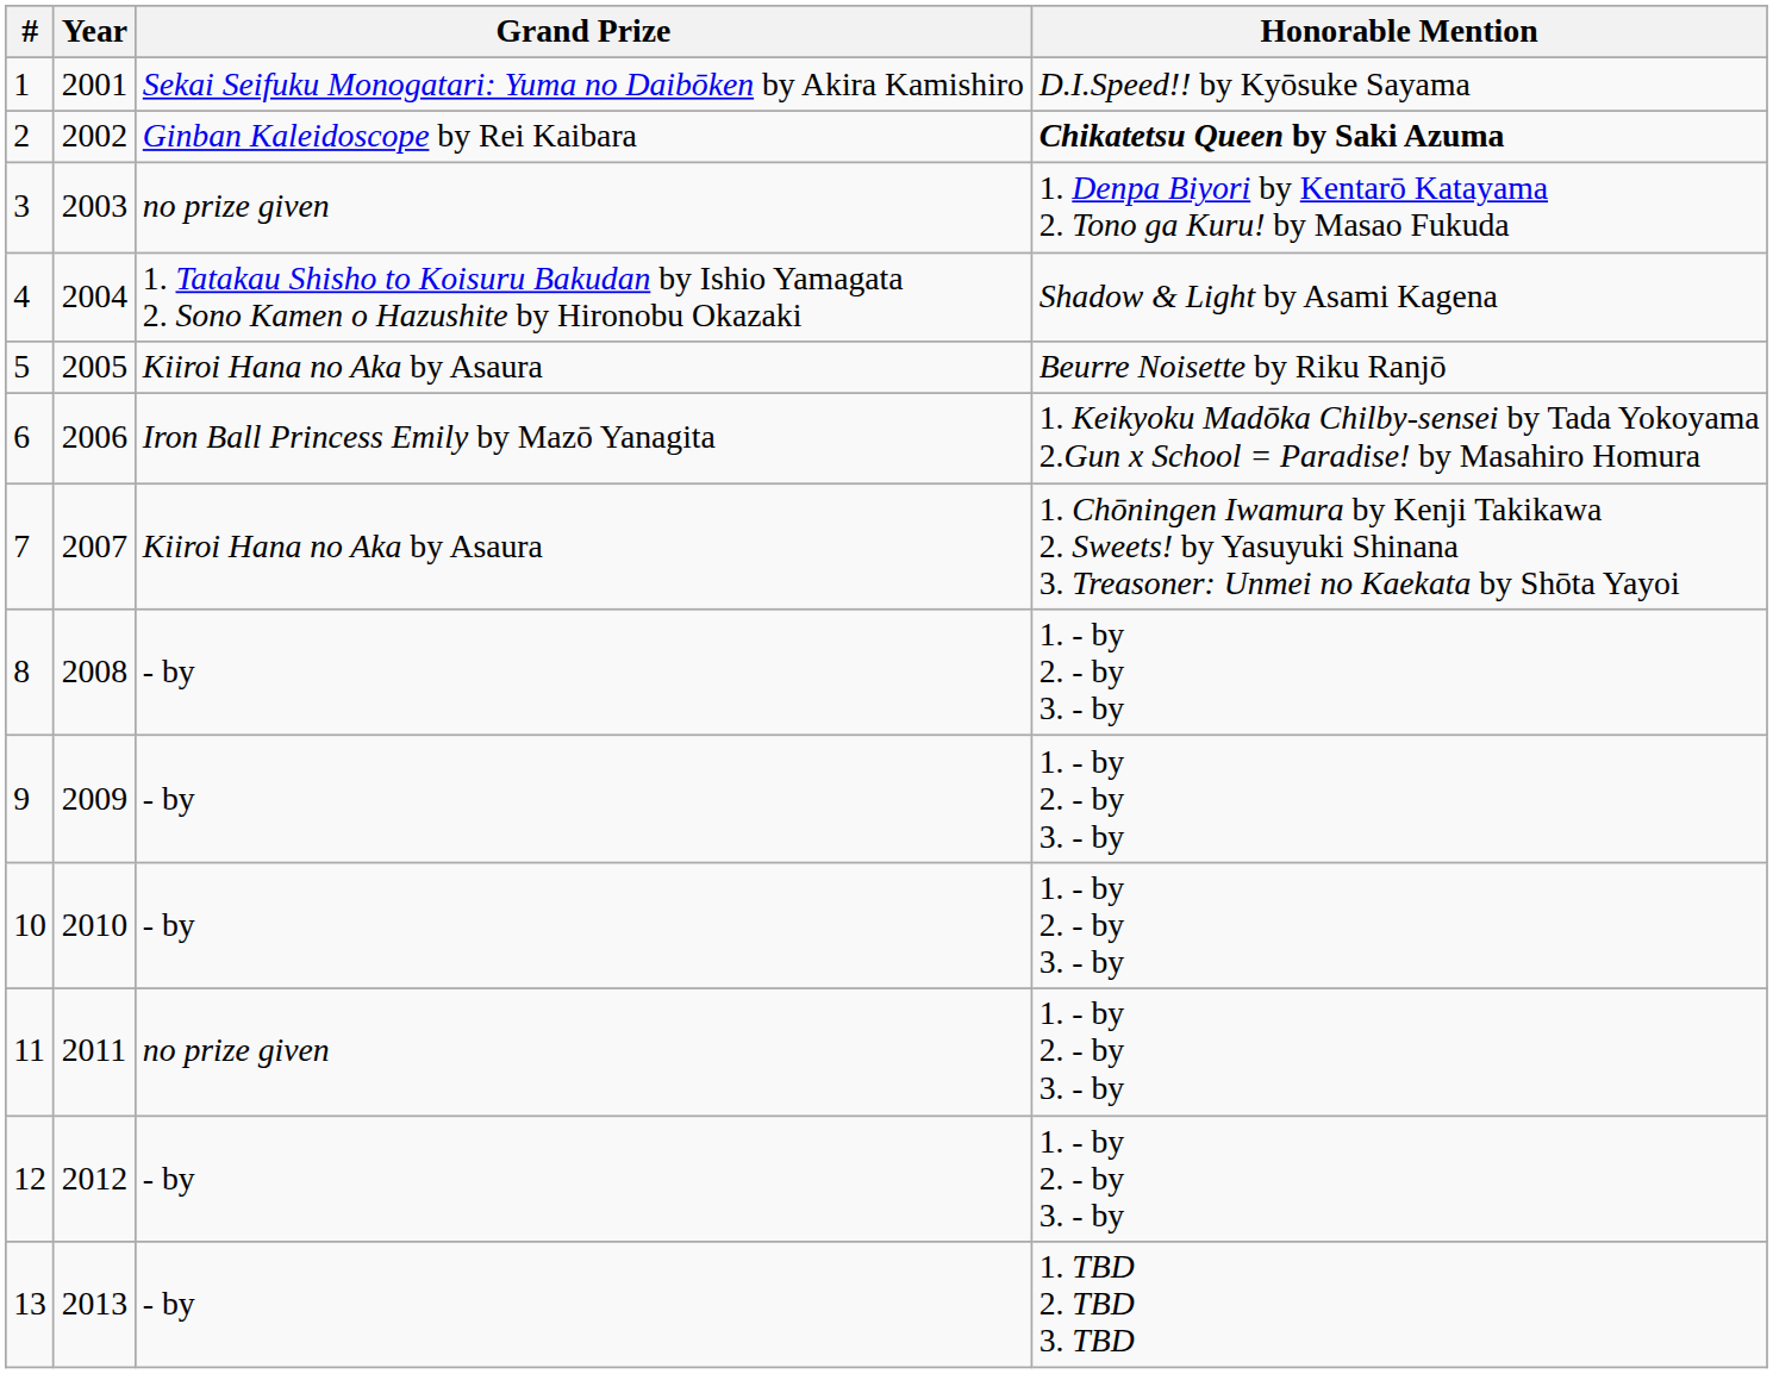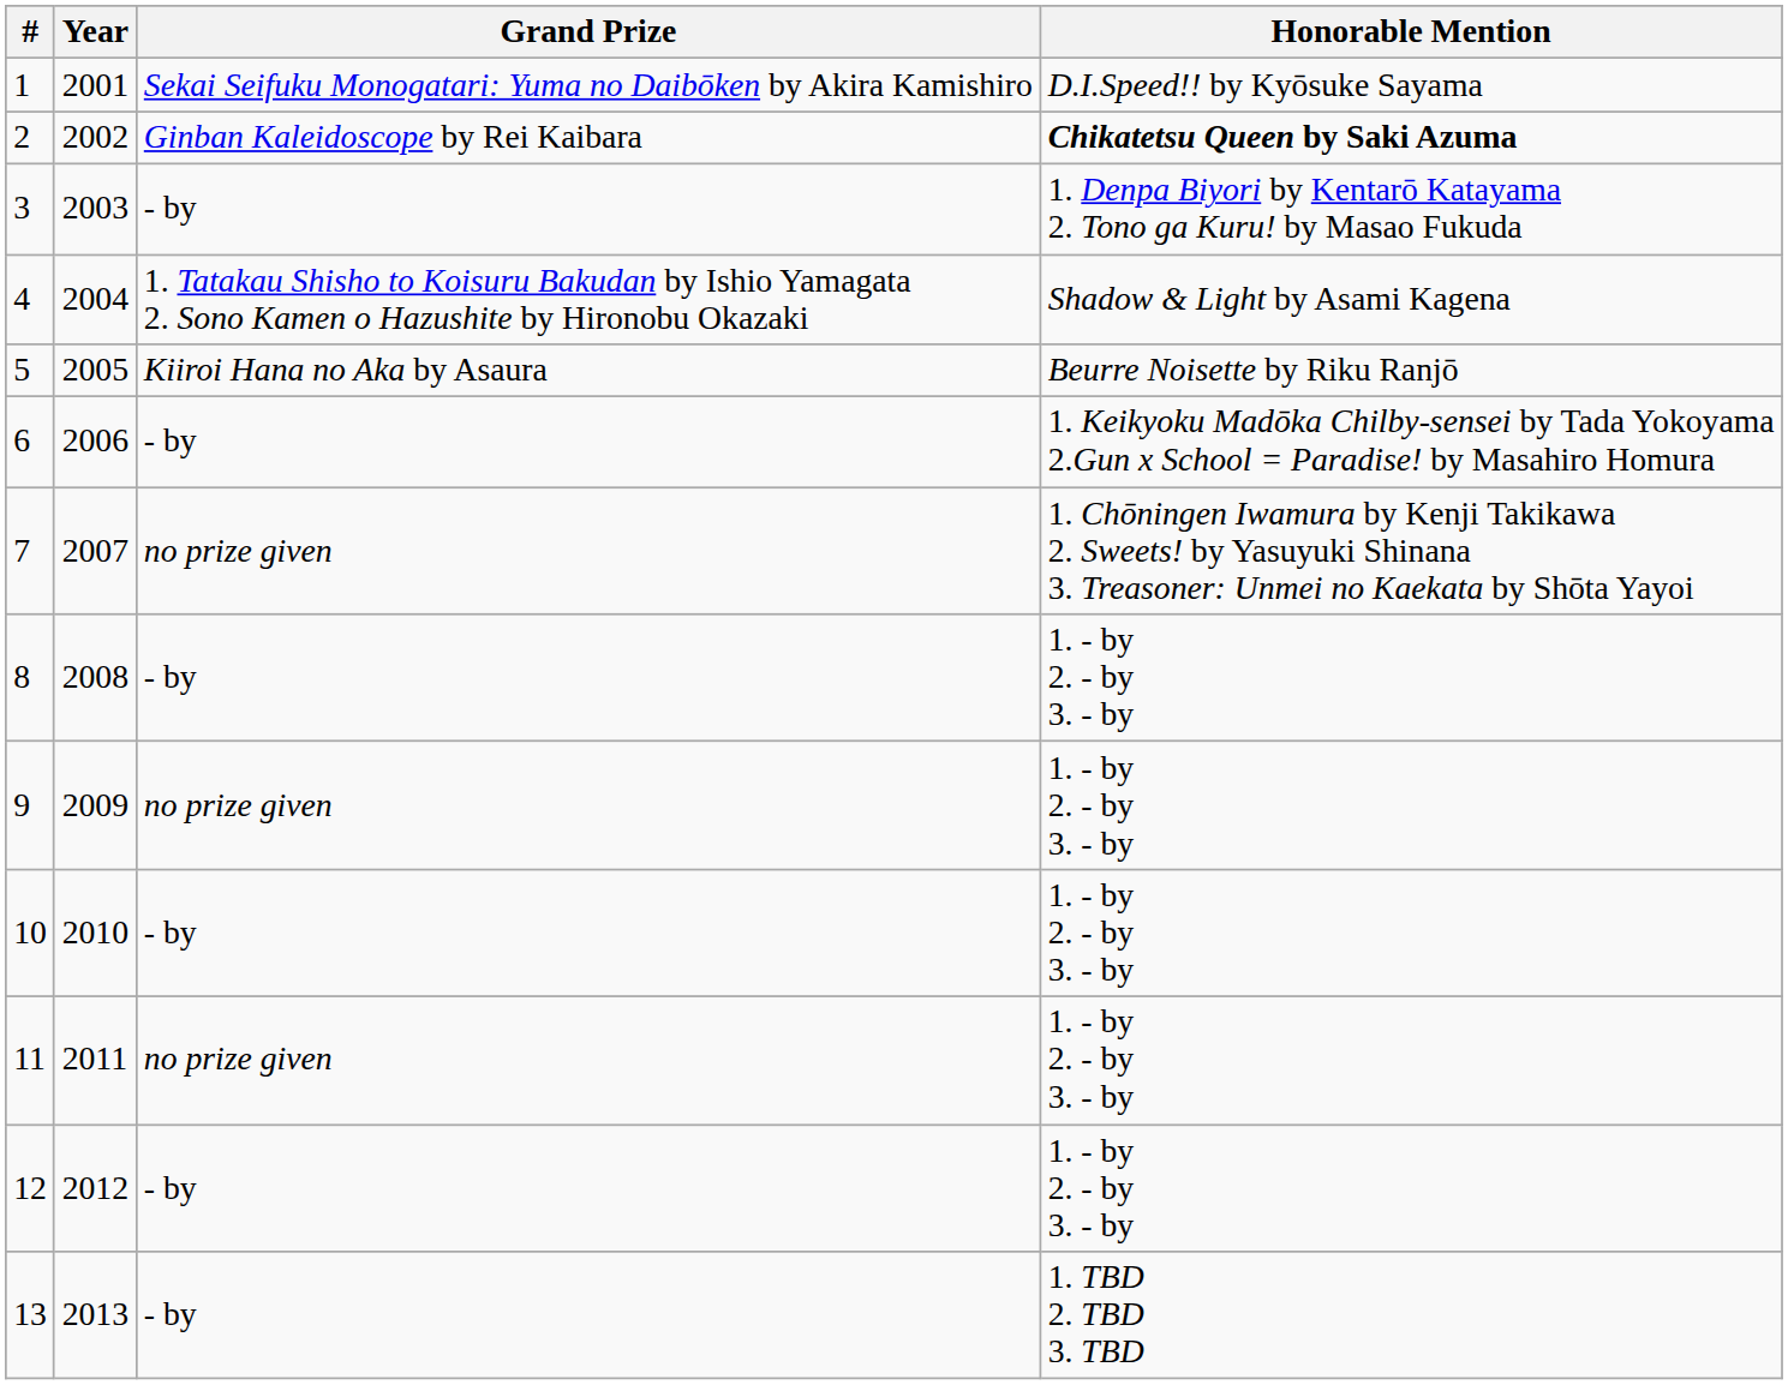3 | Grand Prize: no prize given -> - by
6 | Grand Prize: Iron Ball Princess Emily by Mazō Yanagita -> - by
7 | Grand Prize: Kiiroi Hana no Aka by Asaura -> no prize given
9 | Grand Prize: - by -> no prize given
